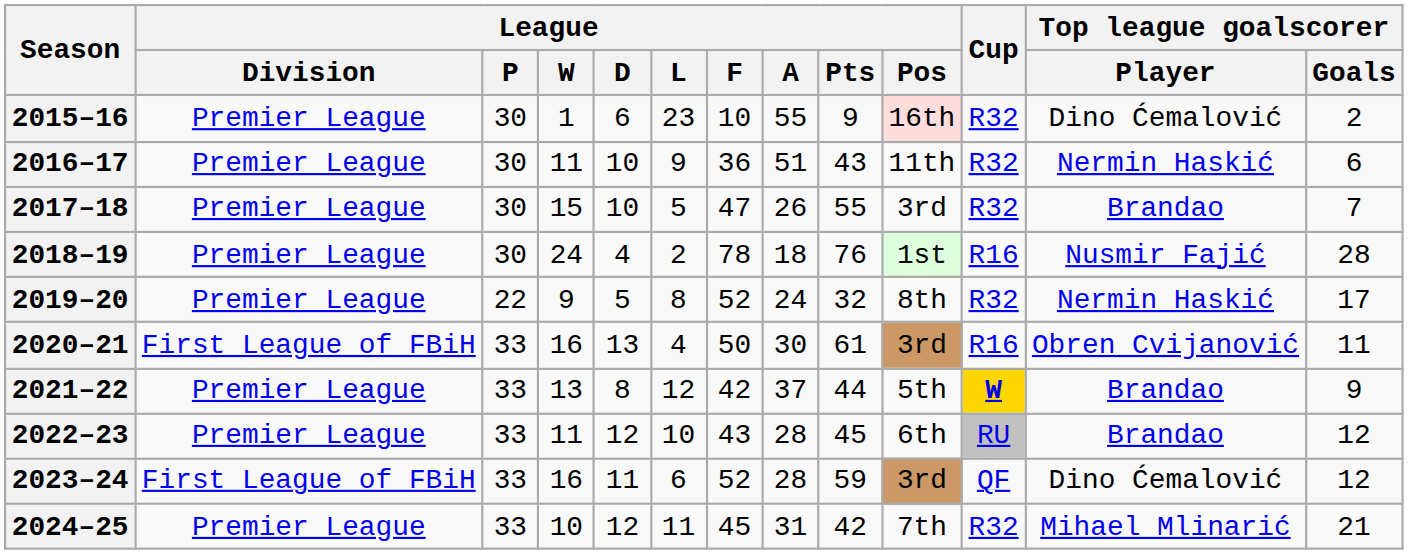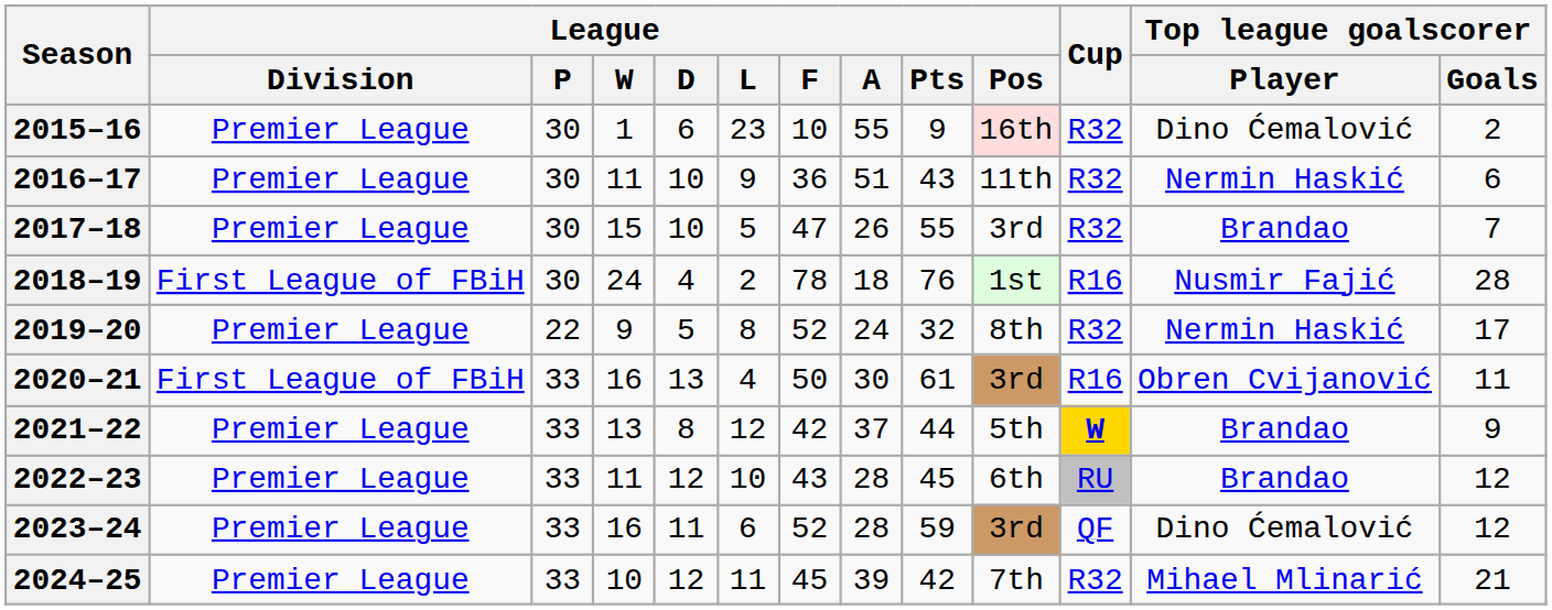2018–19 | League / Division: Premier League -> First League of FBiH
2023–24 | League / Division: First League of FBiH -> Premier League
2024–25 | League / A: 31 -> 39
